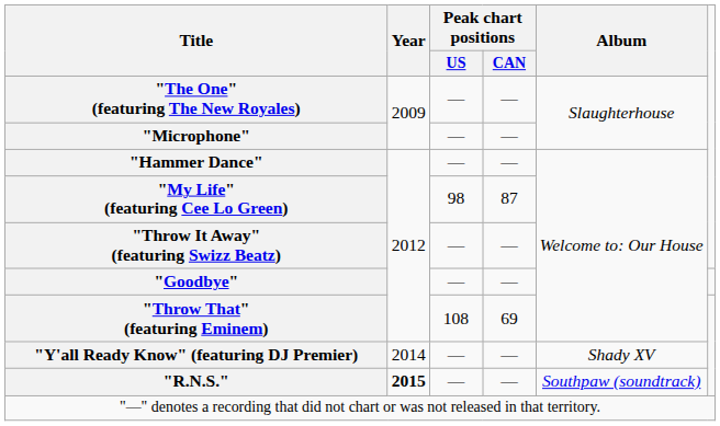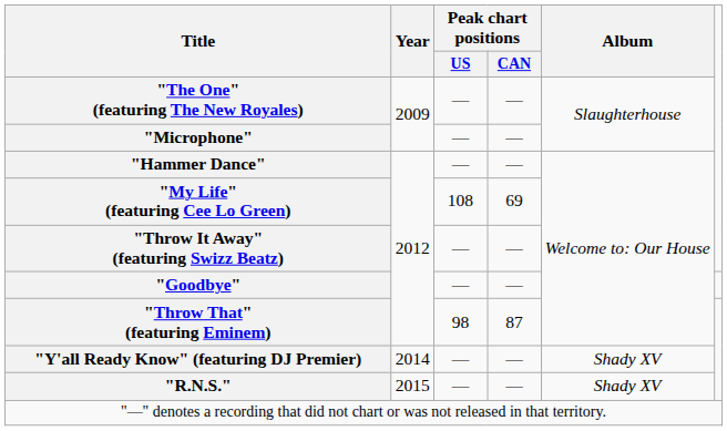"My Life" (featuring Cee Lo Green) | Peak chart positions / US: 98 -> 108
"My Life" (featuring Cee Lo Green) | Peak chart positions / CAN: 87 -> 69
"Throw That" (featuring Eminem) | Peak chart positions / US: 108 -> 98
"Throw That" (featuring Eminem) | Peak chart positions / CAN: 69 -> 87
"R.N.S." | Year: bold -> normal
"R.N.S." | Album: Southpaw (soundtrack) -> Shady XV
